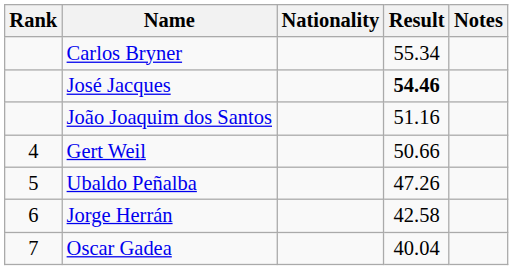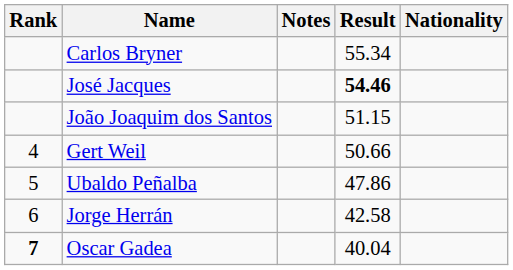columns swapped: Nationality <-> Notes
João Joaquim dos Santos | Result: 51.16 -> 51.15
Ubaldo Peñalba | Result: 47.26 -> 47.86
Oscar Gadea | Rank: normal -> bold
